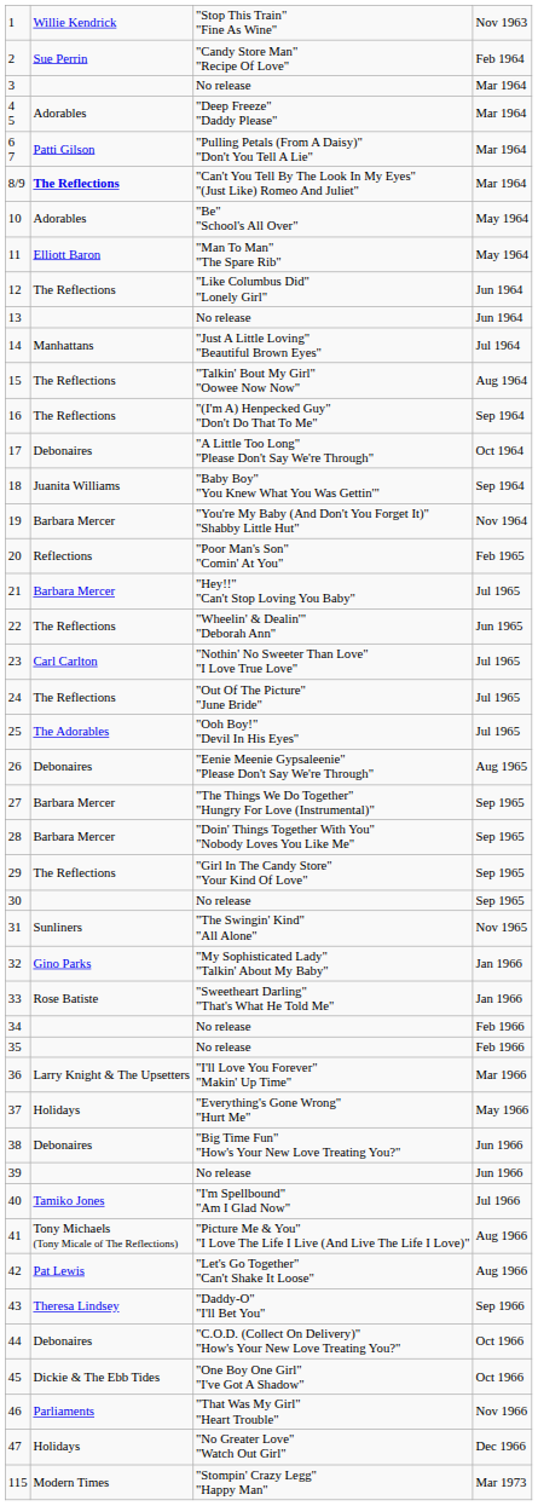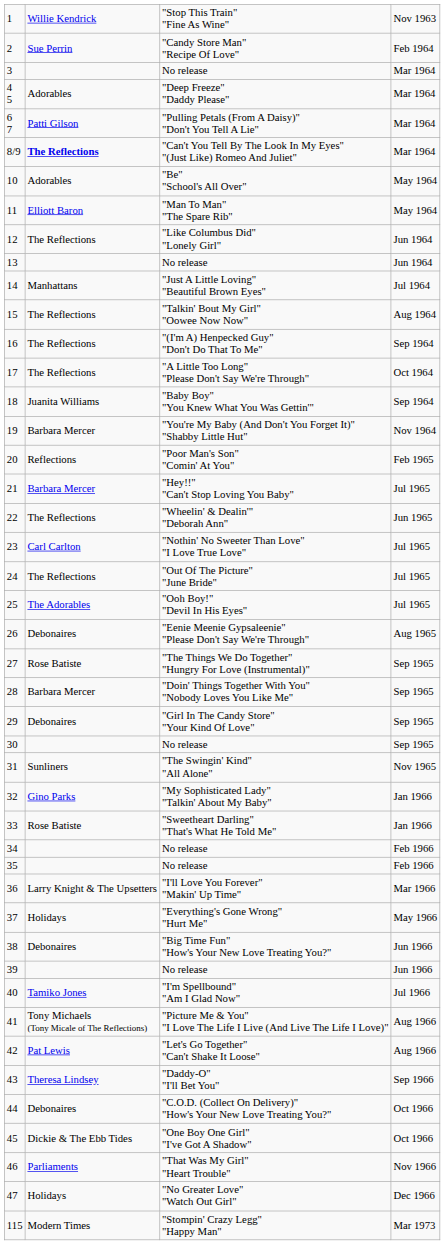17 | column 2: Debonaires -> The Reflections
27 | column 2: Barbara Mercer -> Rose Batiste
29 | column 2: The Reflections -> Debonaires
